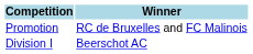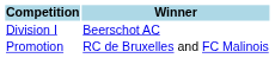rows swapped: Division I <-> Promotion
